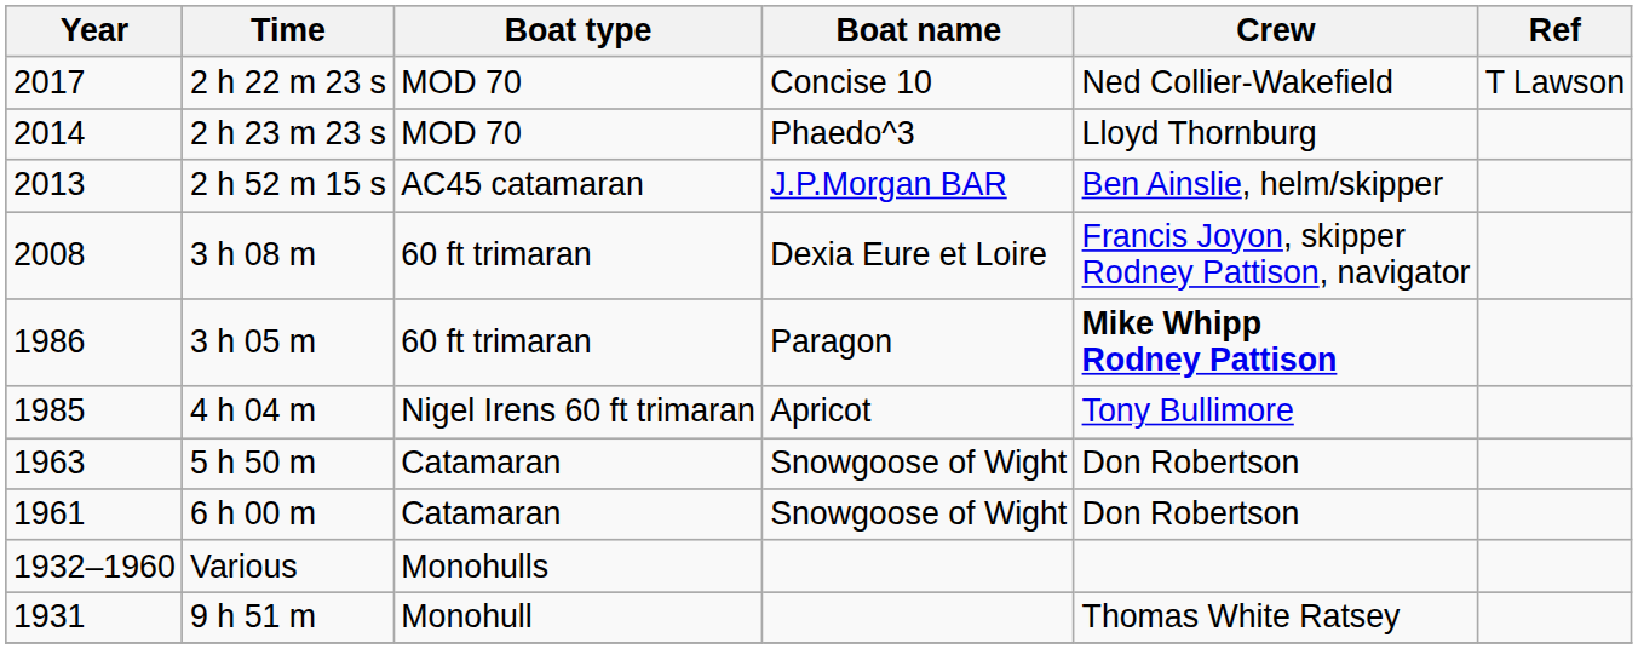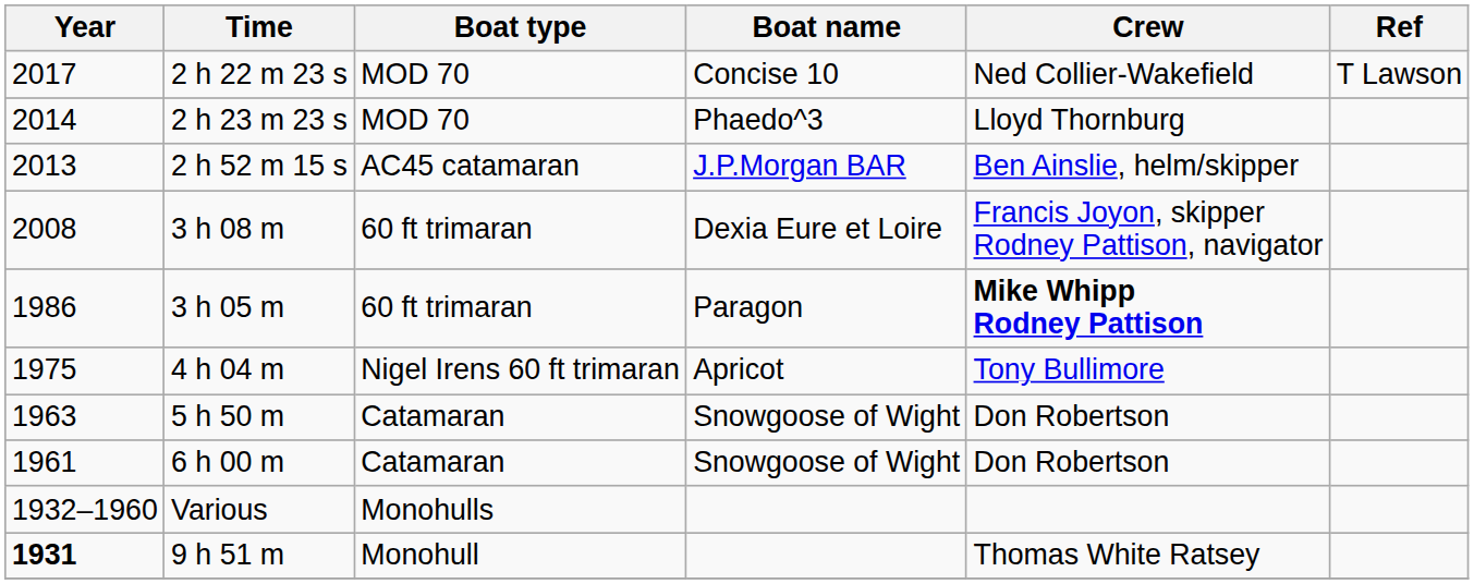4 h 04 m | Year: 1985 -> 1975
9 h 51 m | Year: normal -> bold
